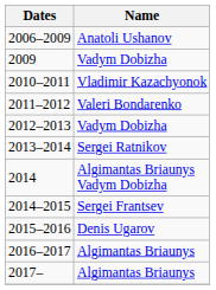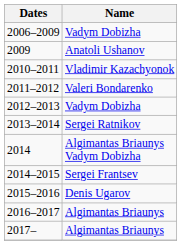2006–2009 | Name: Anatoli Ushanov -> Vadym Dobizha
2009 | Name: Vadym Dobizha -> Anatoli Ushanov
